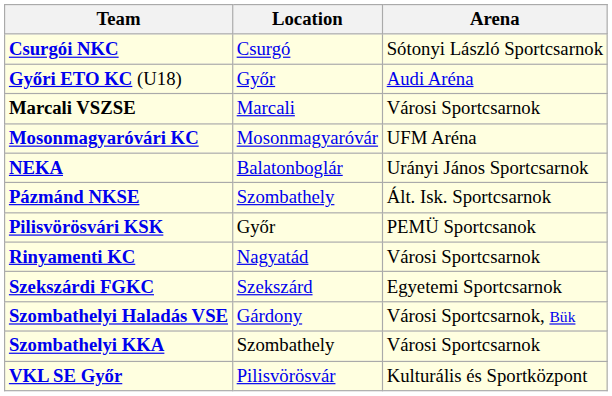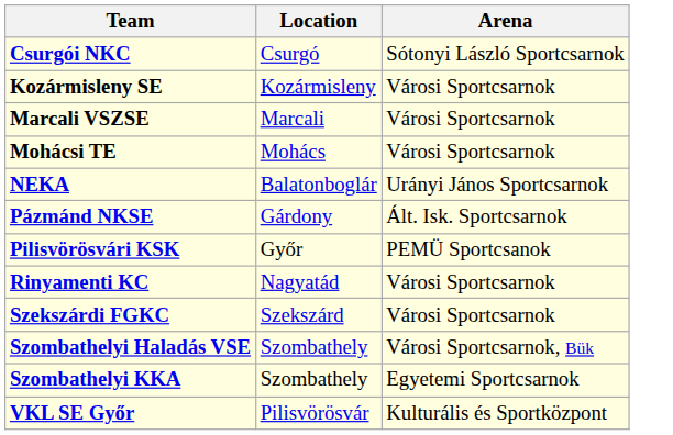- row: Győri ETO KC (U18) | Győr | Audi Aréna
+ row: Kozármisleny SE | Kozármisleny | Városi Sportcsarnok
+ row: Mohácsi TE | Mohács | Városi Sportcsarnok
- row: Mosonmagyaróvári KC | Mosonmagyaróvár | UFM Aréna
Pázmánd NKSE | Location: Szombathely -> Gárdony
Szekszárdi FGKC | Arena: Egyetemi Sportcsarnok -> Városi Sportcsarnok
Szombathelyi Haladás VSE | Location: Gárdony -> Szombathely
Szombathelyi KKA | Arena: Városi Sportcsarnok -> Egyetemi Sportcsarnok
